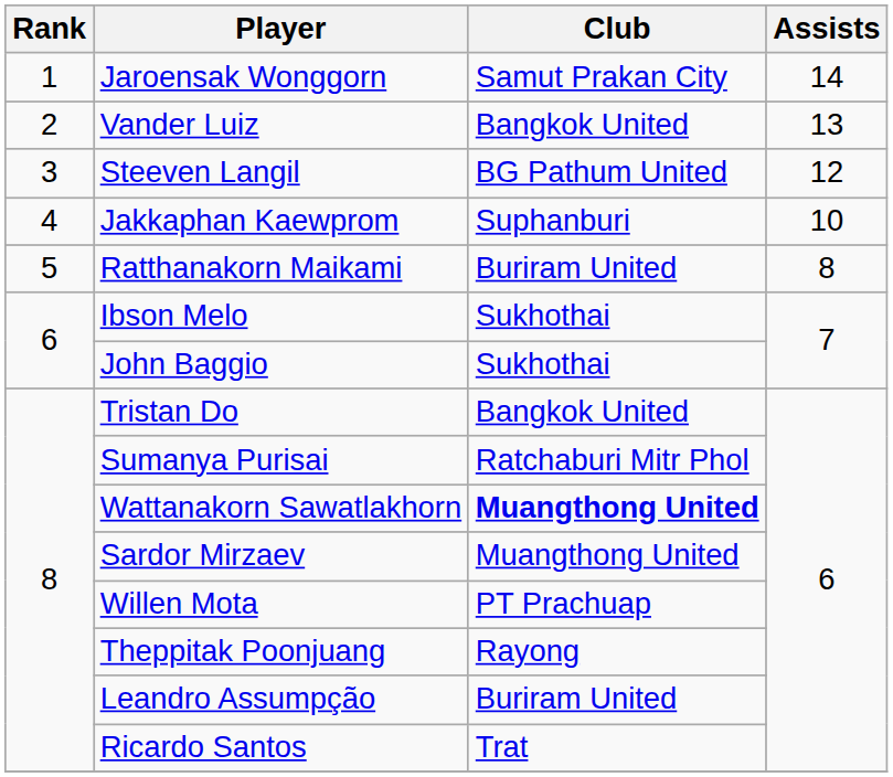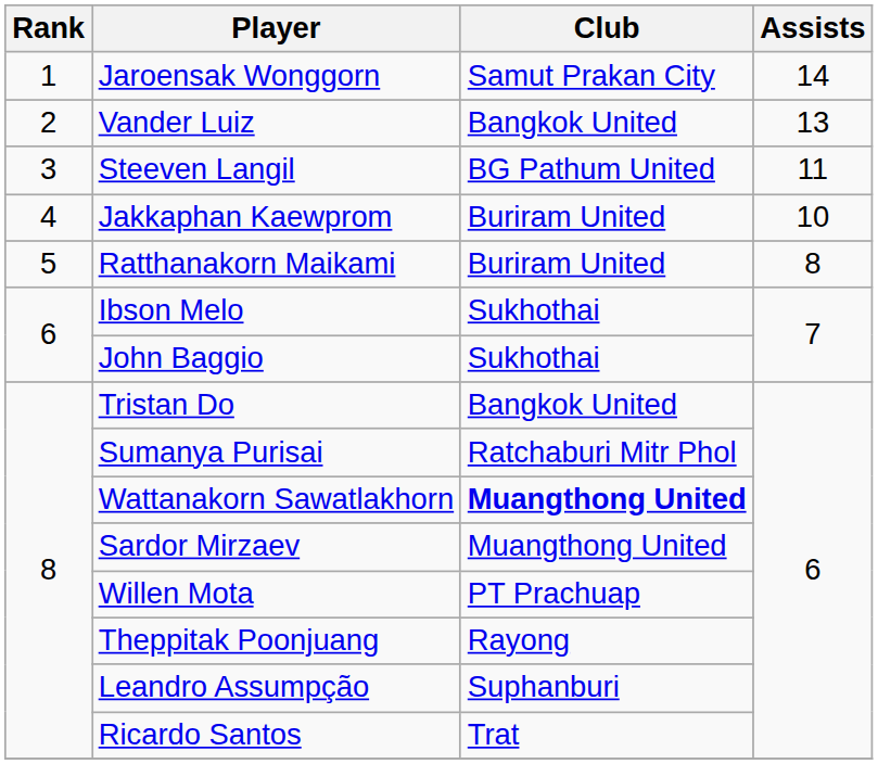Steeven Langil | Assists: 12 -> 11
Jakkaphan Kaewprom | Club: Suphanburi -> Buriram United
Leandro Assumpção | Club: Buriram United -> Suphanburi
